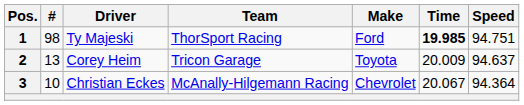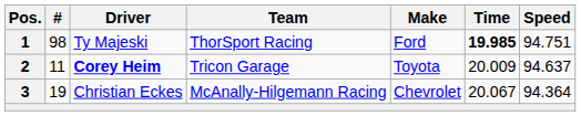2 | #: 13 -> 11
2 | Driver: normal -> bold
3 | #: 10 -> 19
